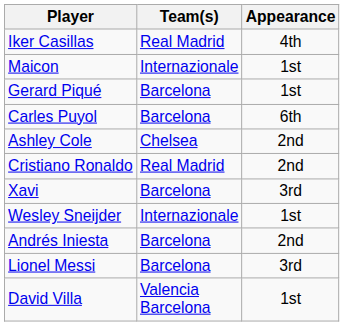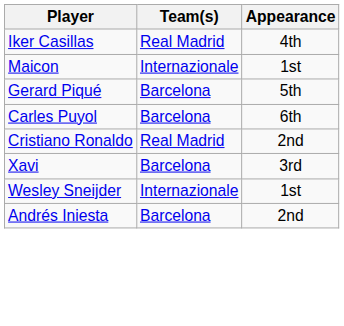Gerard Piqué | Appearance: 1st -> 5th
- row: Ashley Cole | Chelsea | 2nd
- row: Lionel Messi | Barcelona | 3rd
- row: David Villa | Valencia Barcelona | 1st
